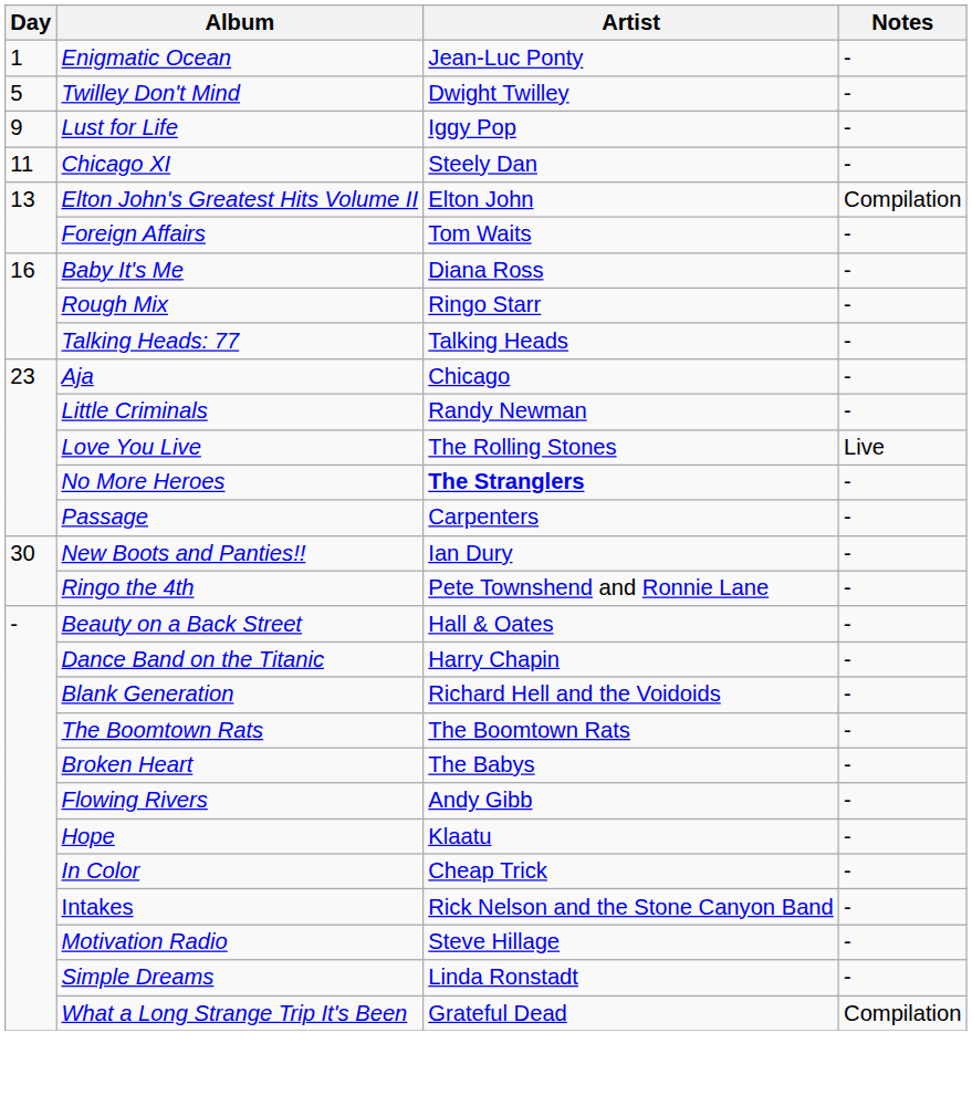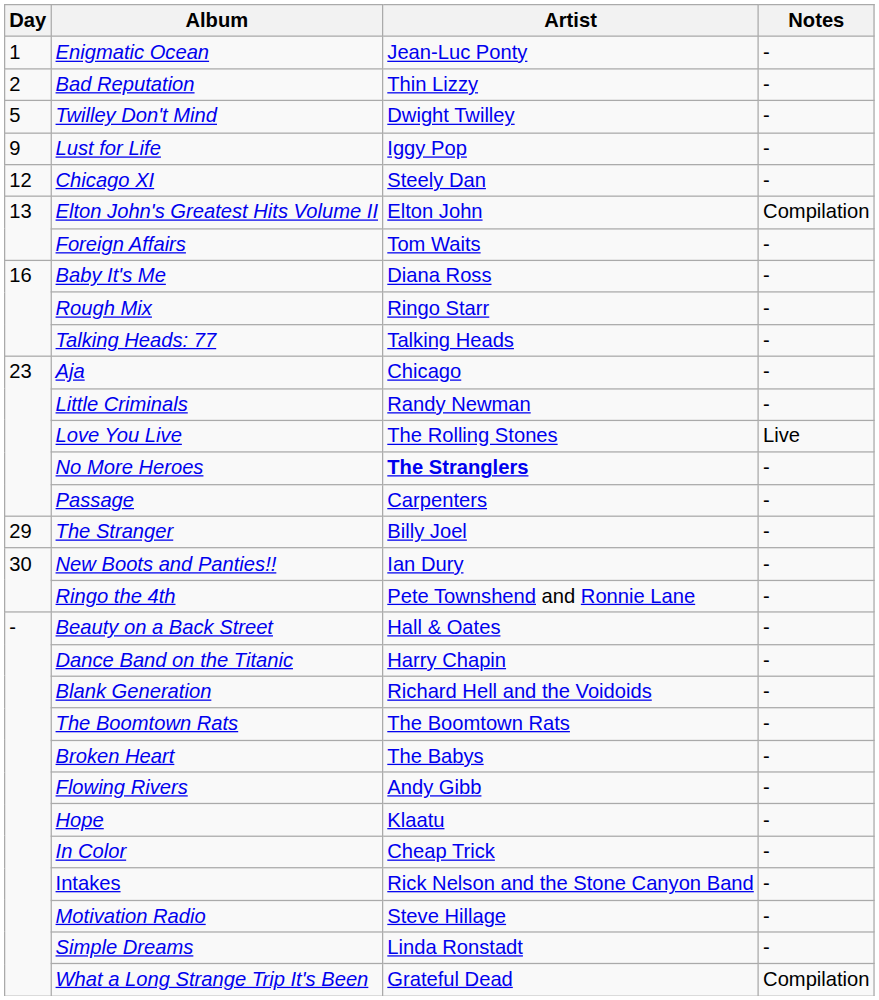+ row: 2 | Bad Reputation | Thin Lizzy | -
Chicago XI | Day: 11 -> 12
+ row: 29 | The Stranger | Billy Joel | -
